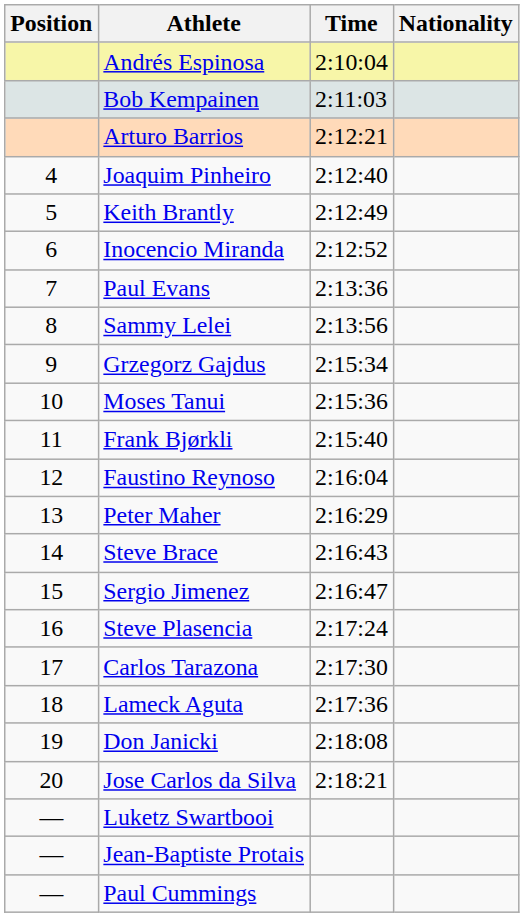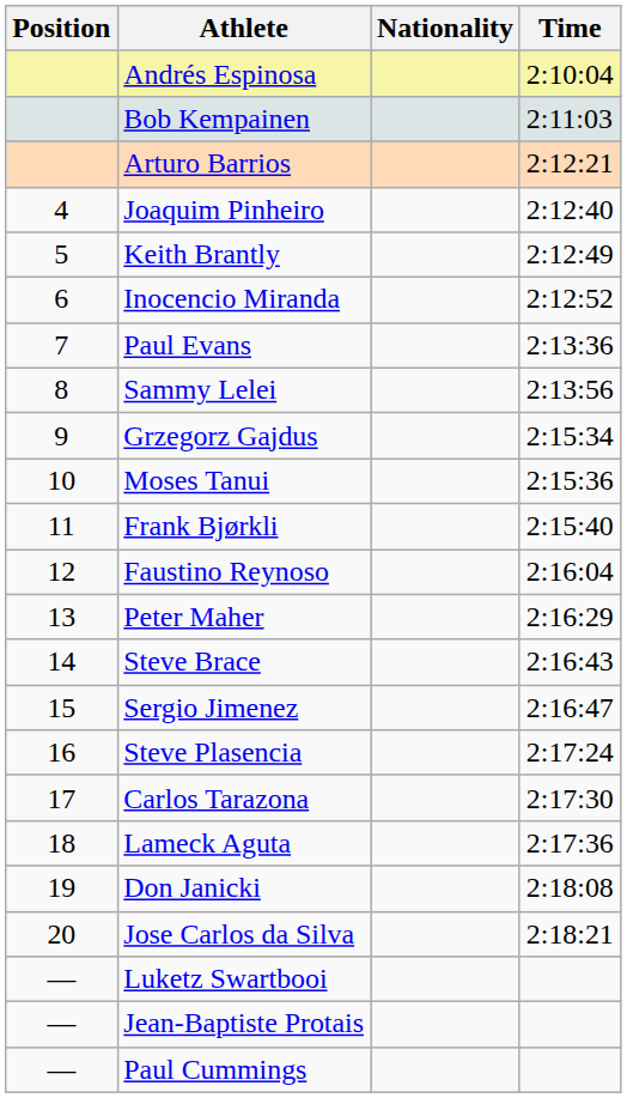columns swapped: Nationality <-> Time
